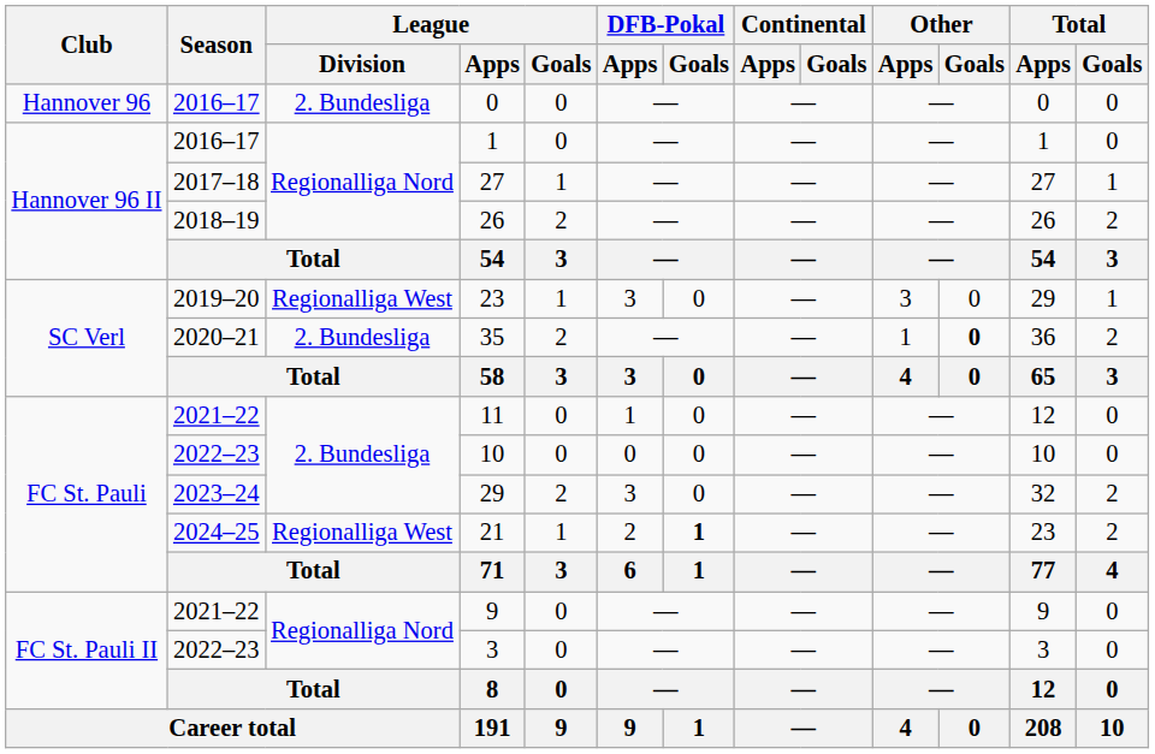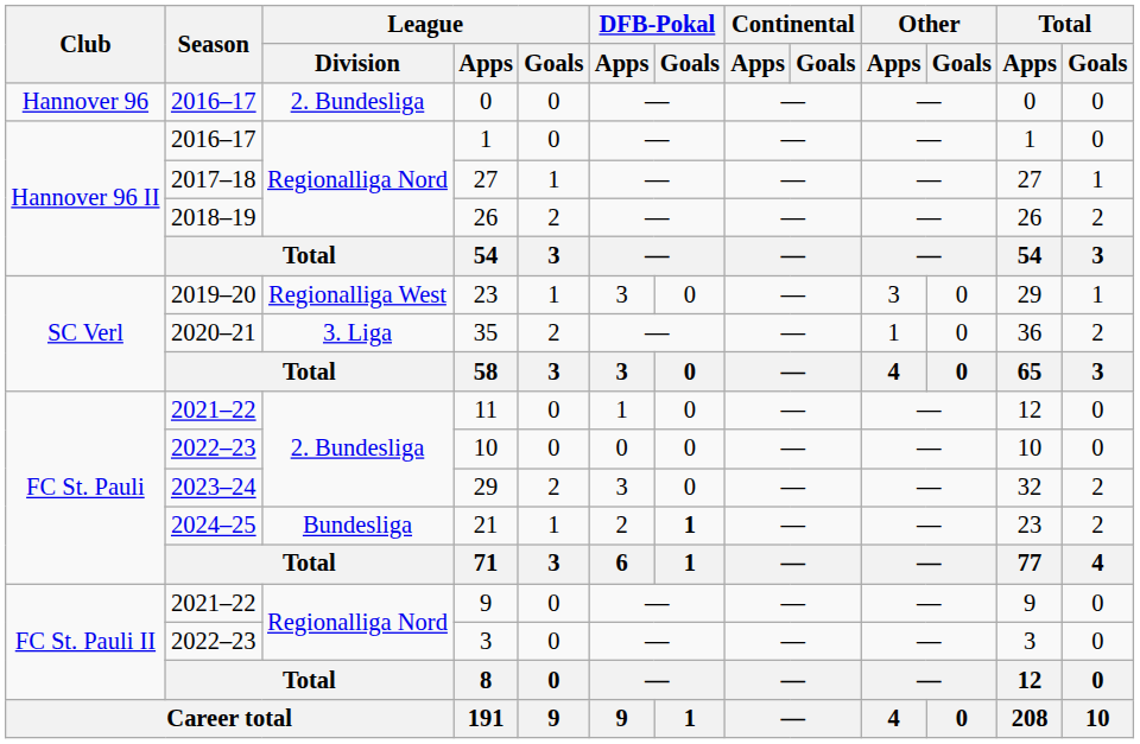35 | League / Division: 2. Bundesliga -> 3. Liga
35 | Other / Goals: bold -> normal
21 | League / Division: Regionalliga West -> Bundesliga
